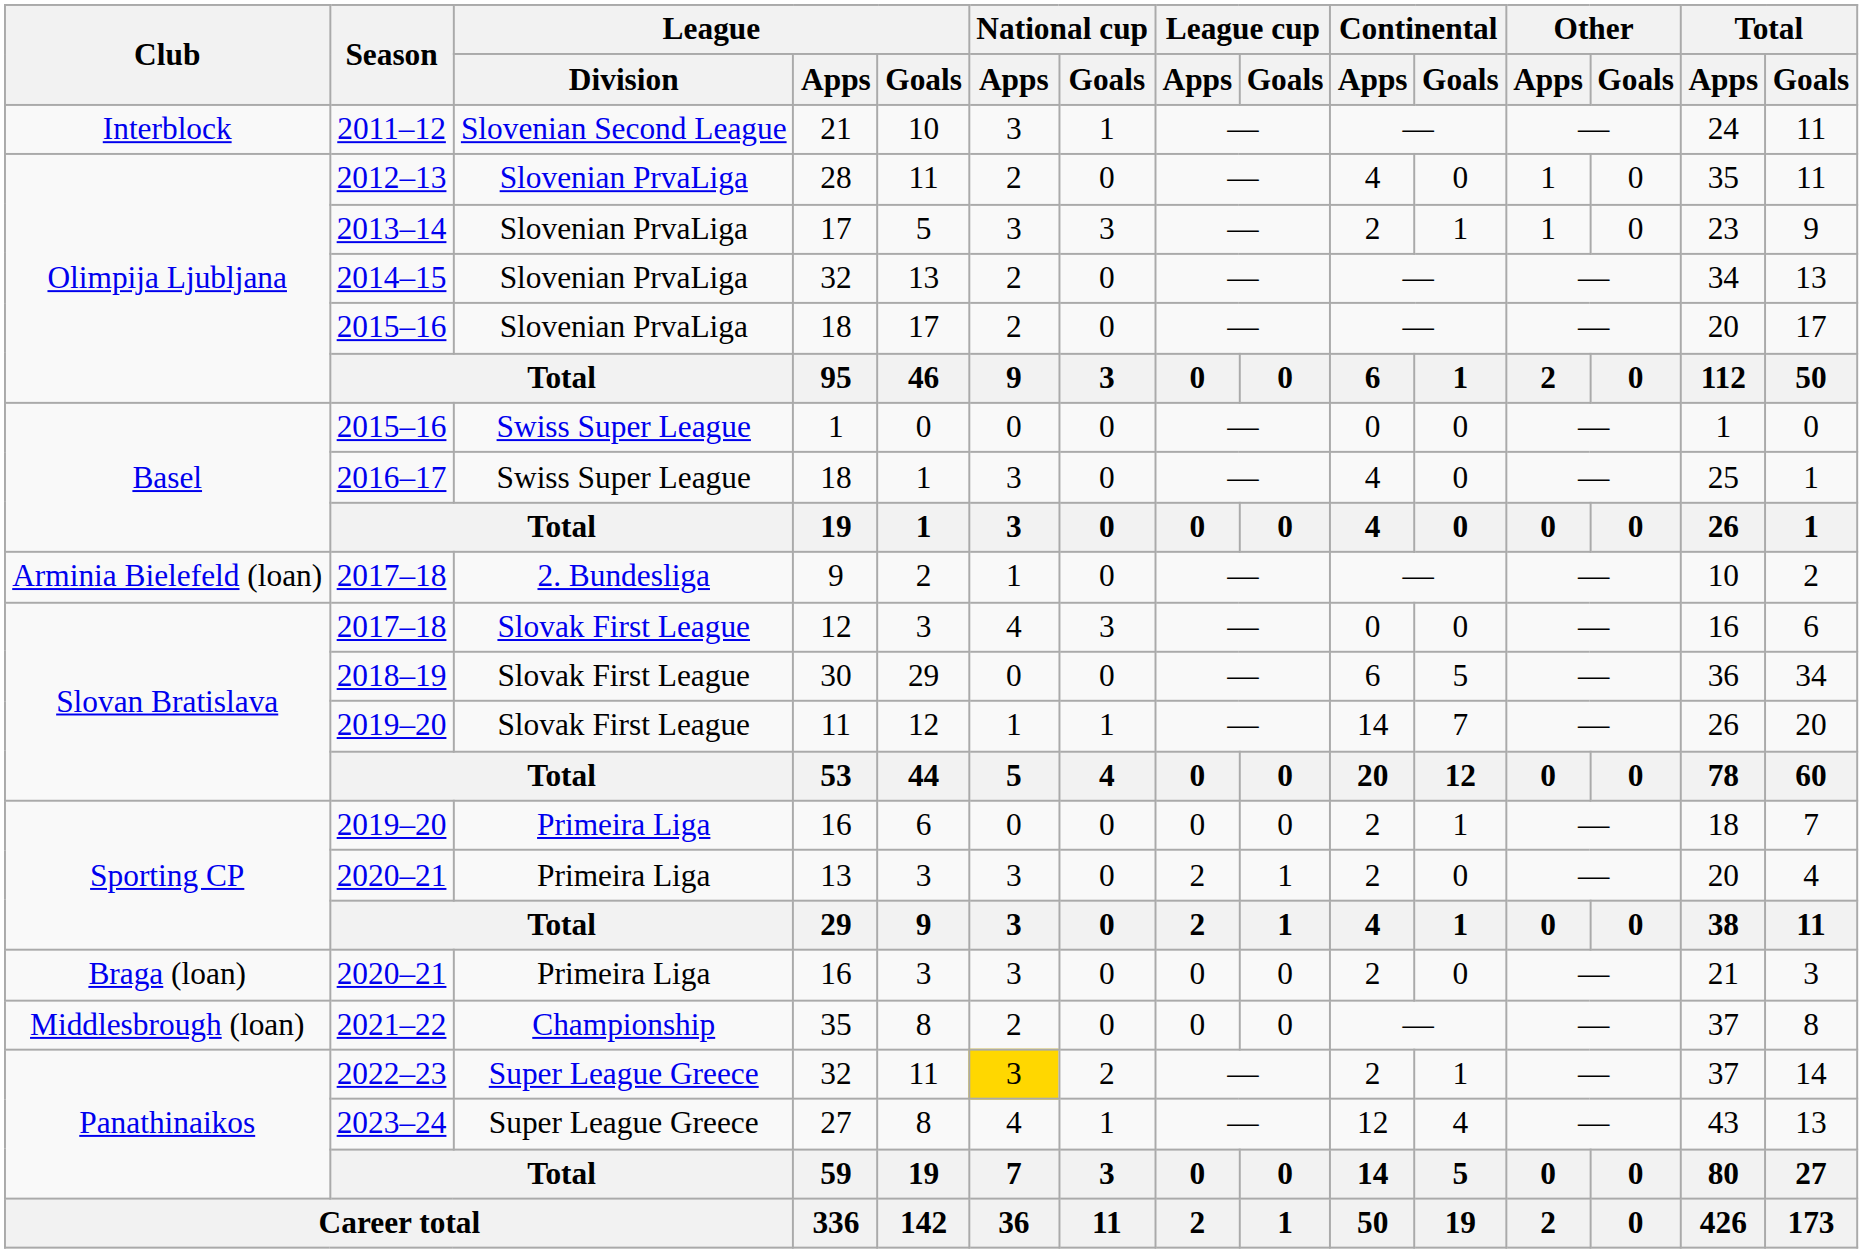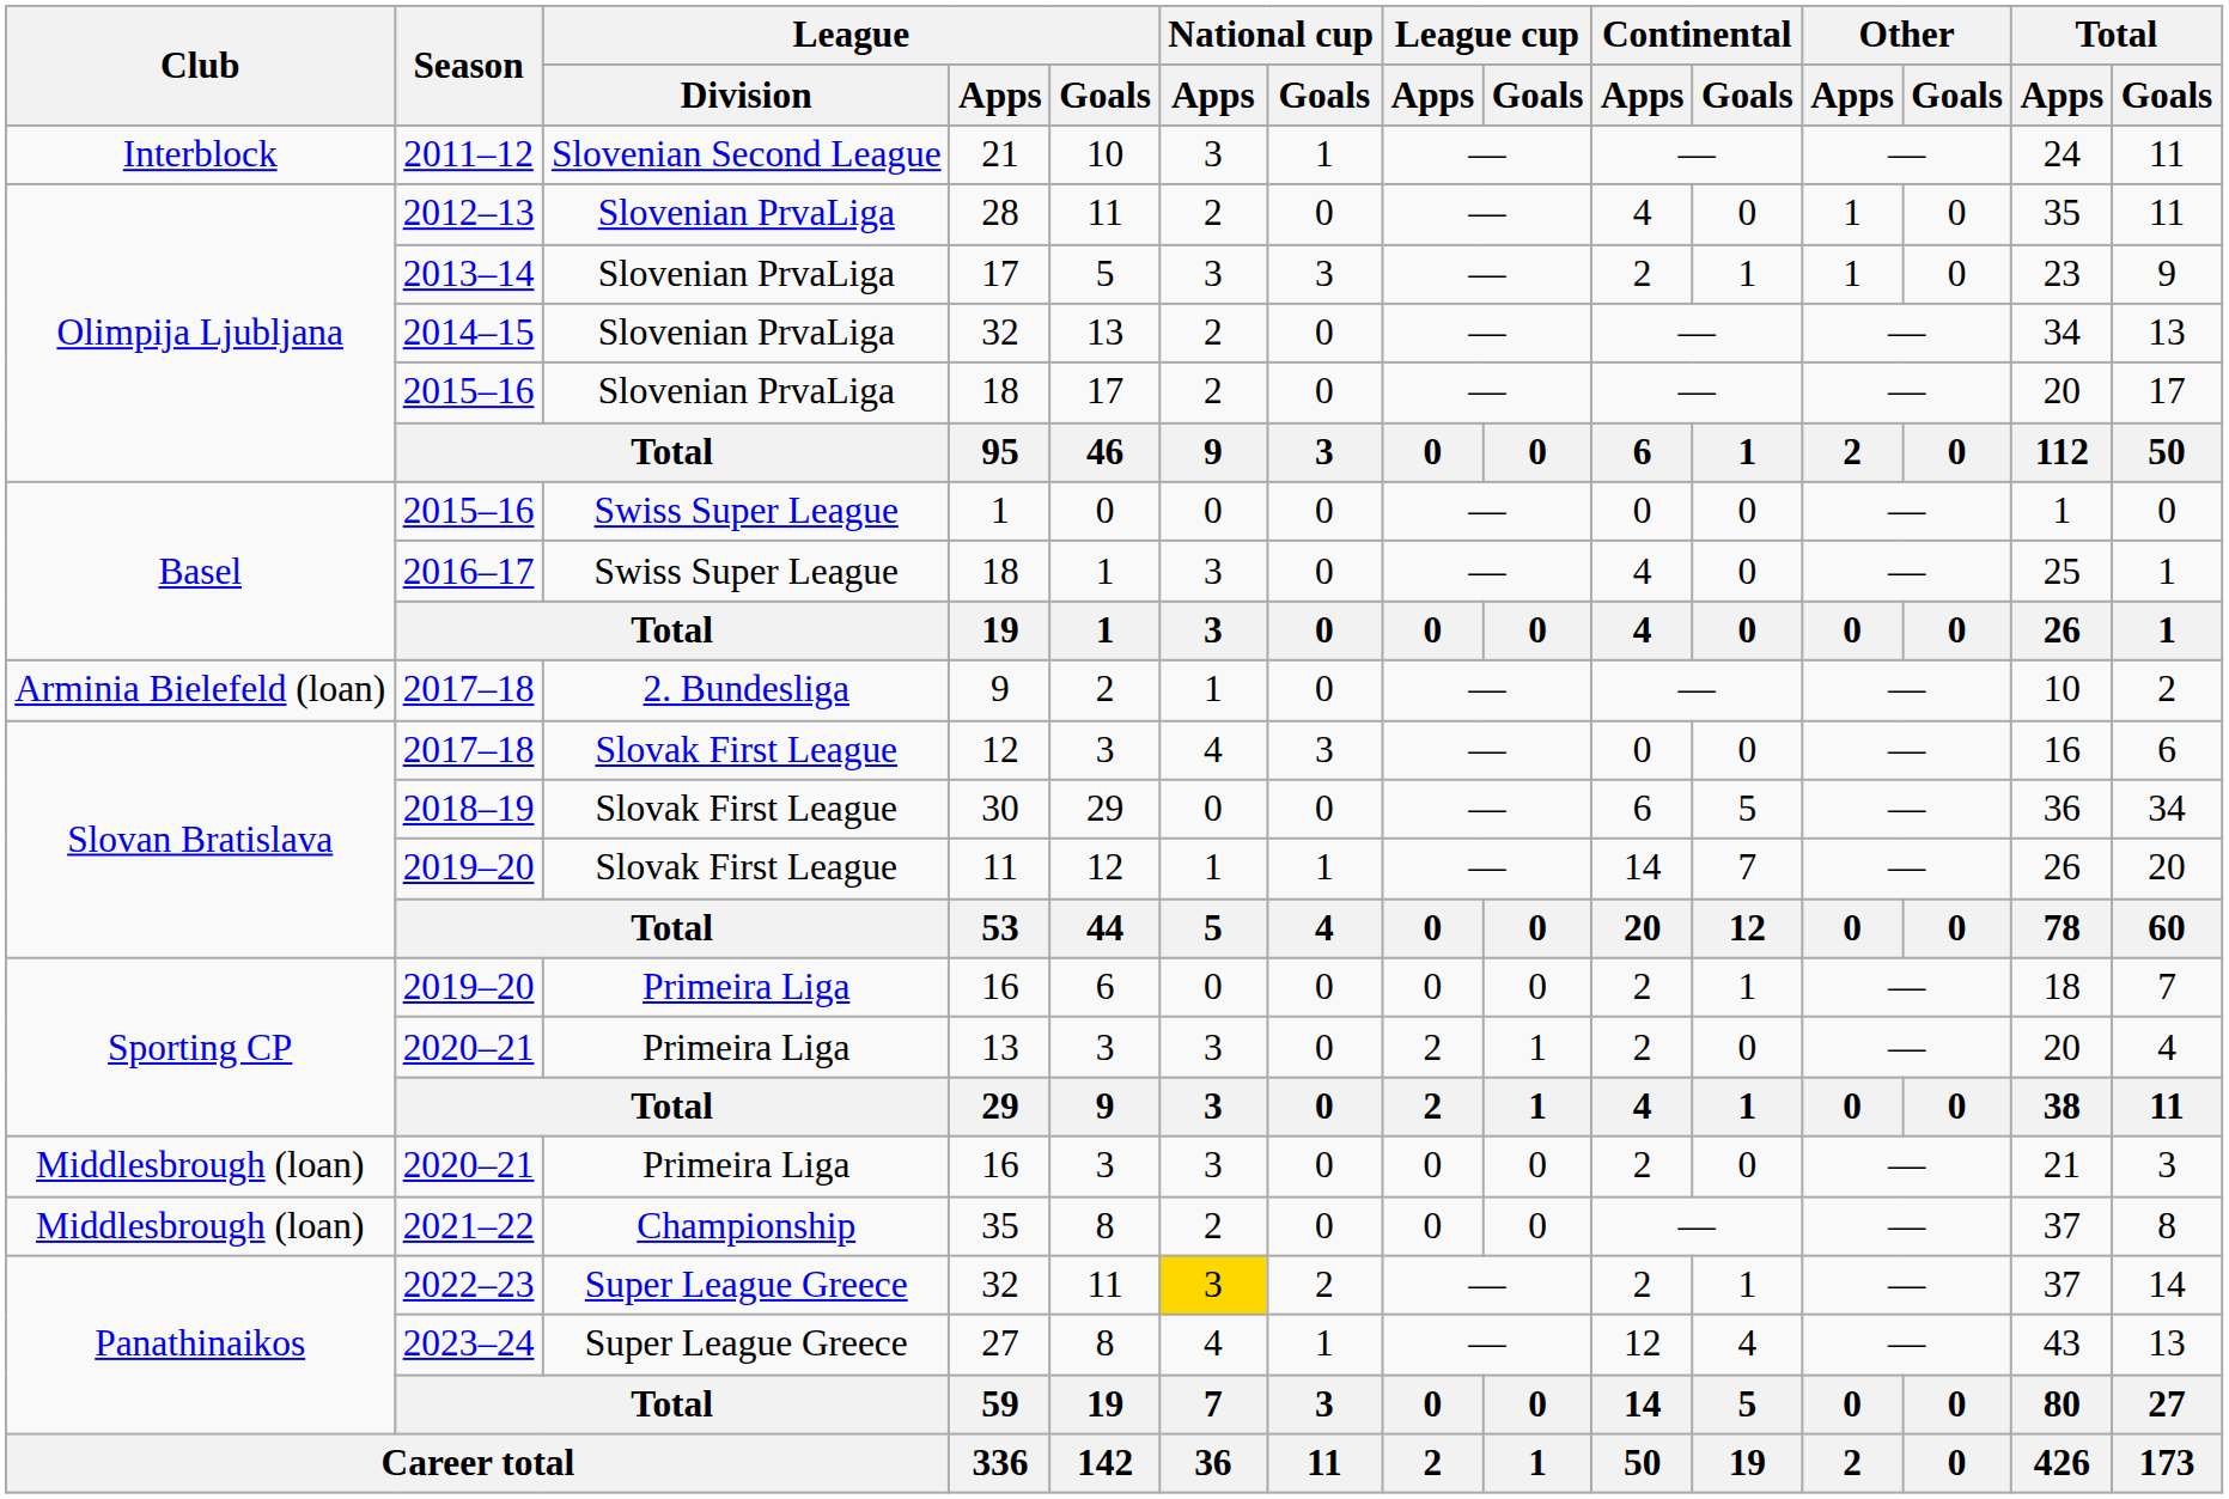2020–21 / 16 | Club: Braga (loan) -> Middlesbrough (loan)
